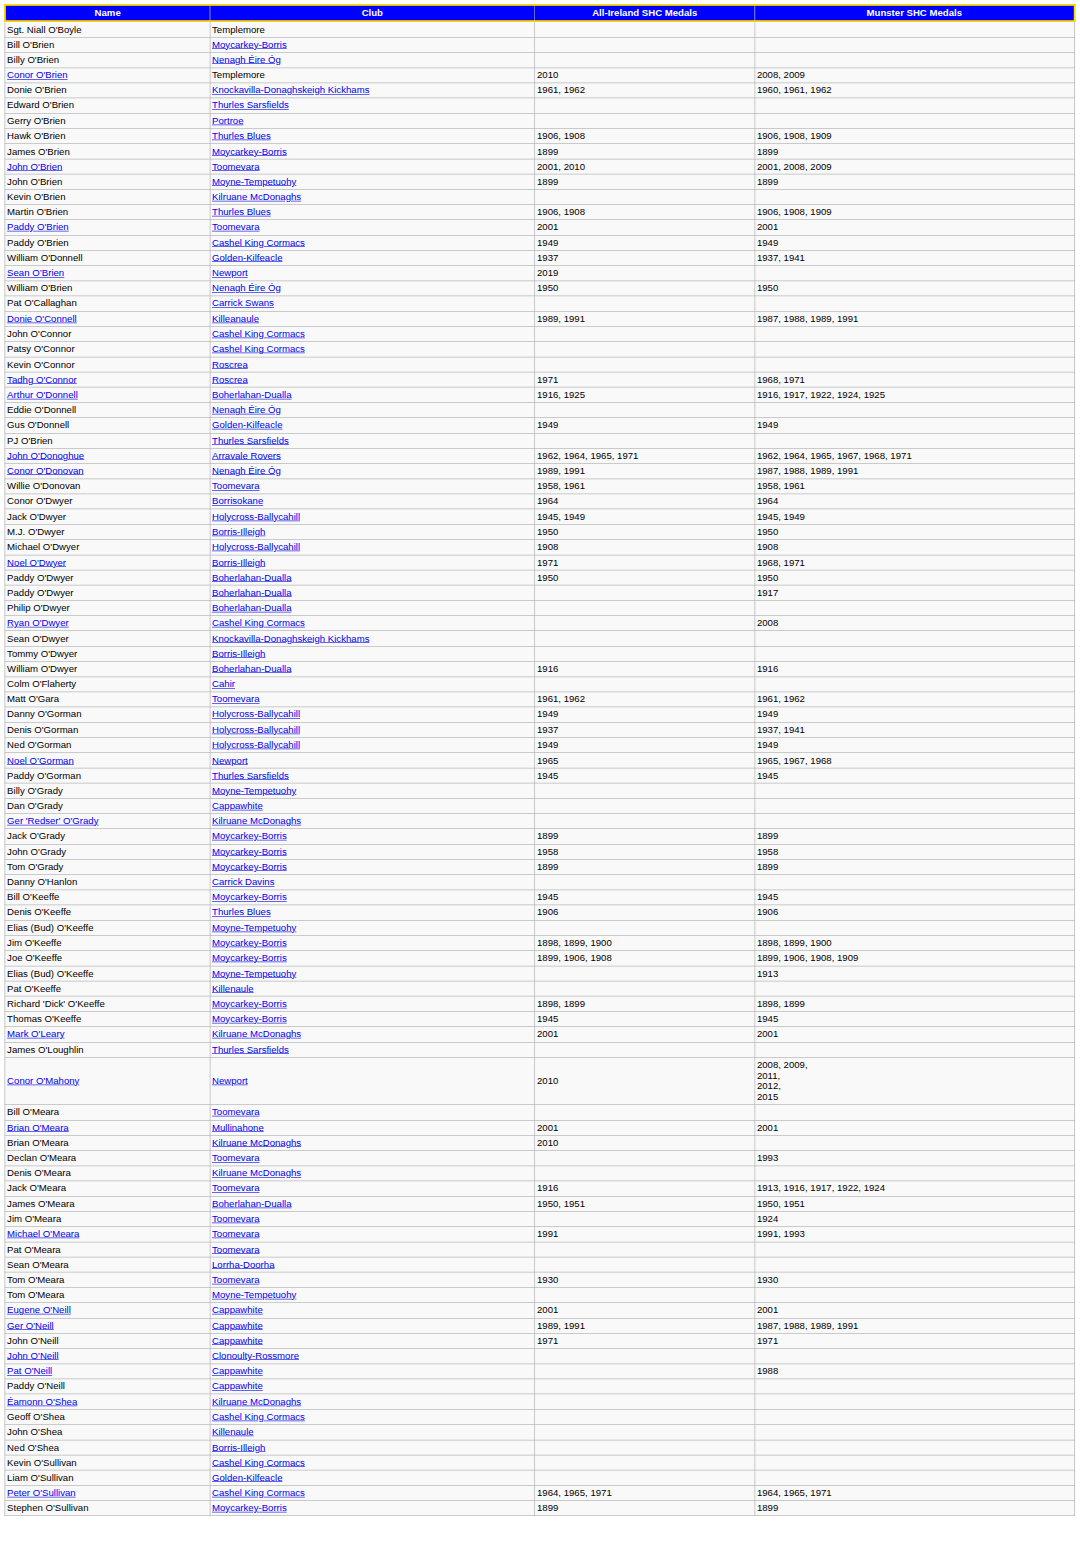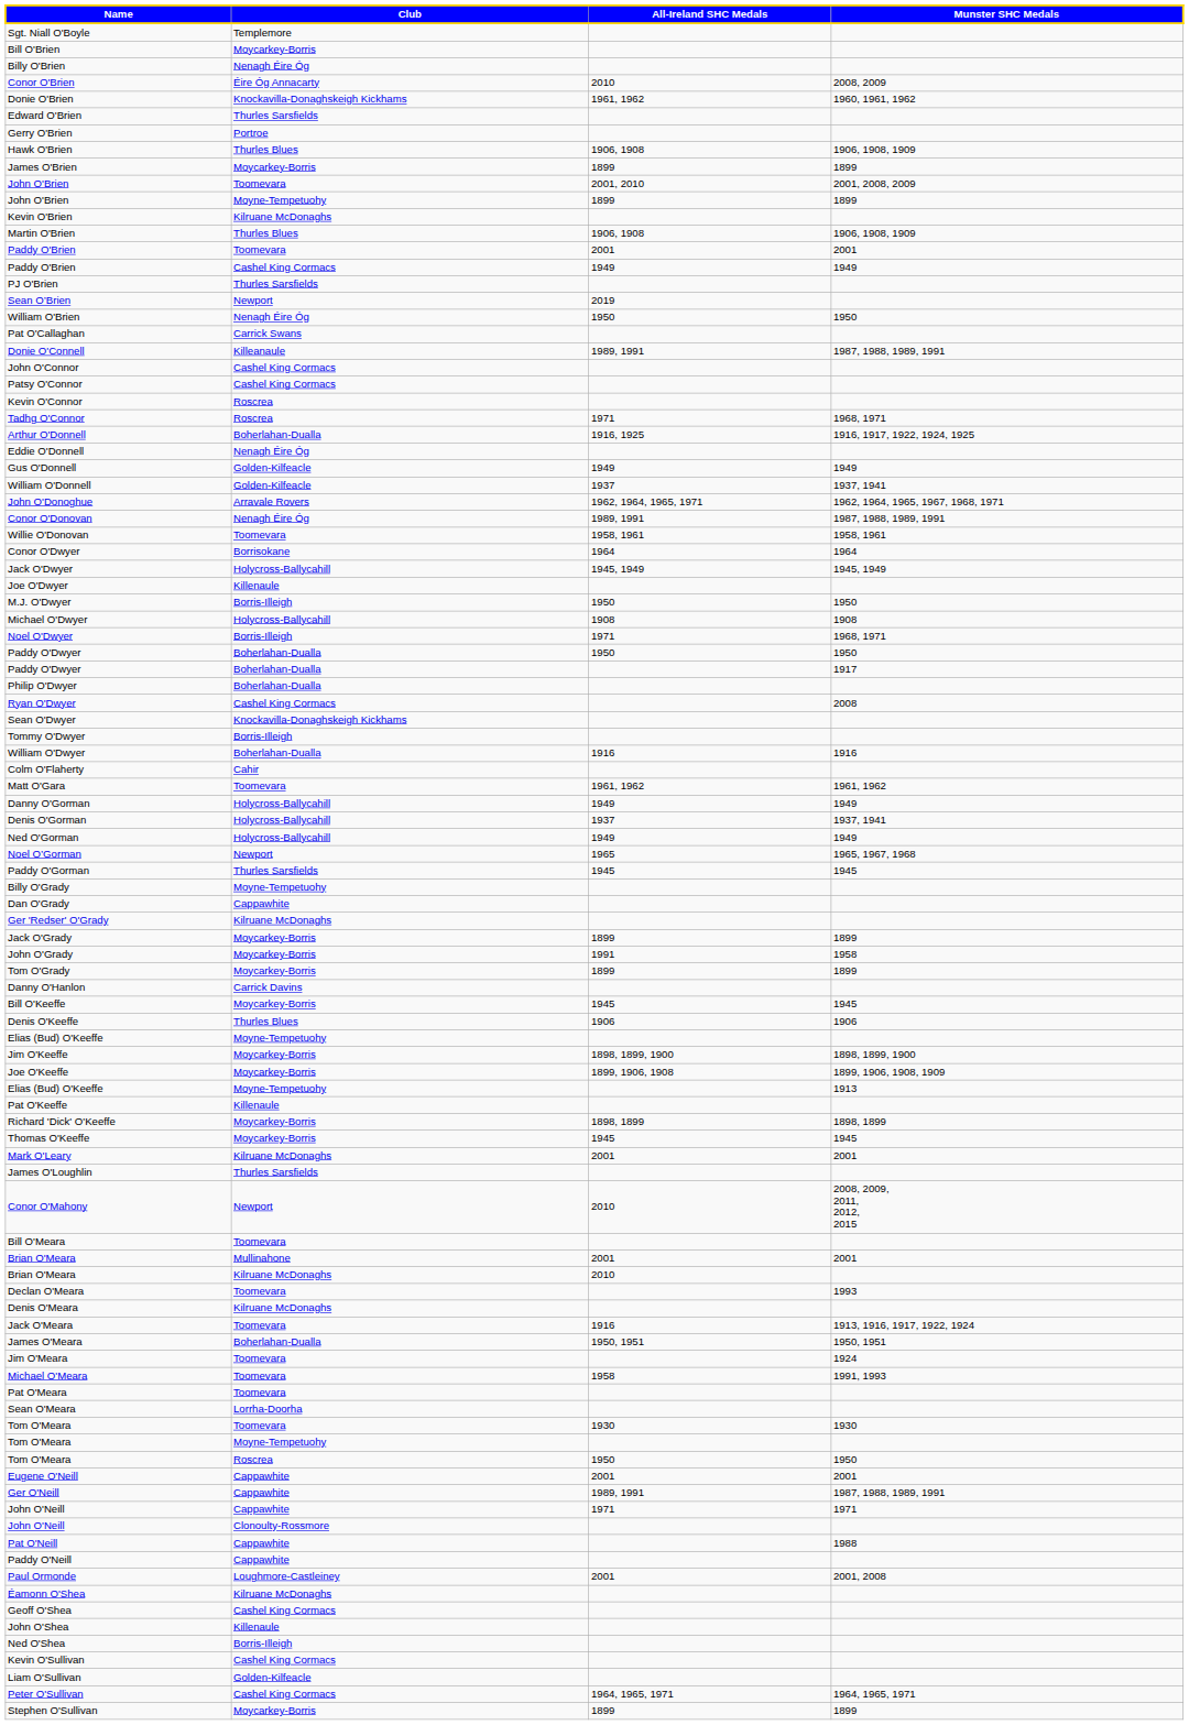Conor O'Brien | Club: Templemore -> Éire Óg Annacarty
rows swapped: PJ O'Brien <-> William O'Donnell
+ row: Joe O'Dwyer | Killenaule
John O'Grady | All-Ireland SHC Medals: 1958 -> 1991
Michael O'Meara | All-Ireland SHC Medals: 1991 -> 1958
+ row: Tom O'Meara | Roscrea | 1950 | 1950
+ row: Paul Ormonde | Loughmore-Castleiney | 2001 | 2001, 2008
